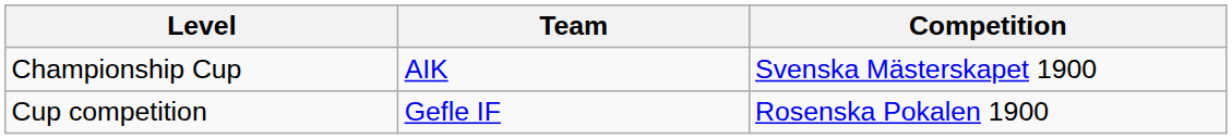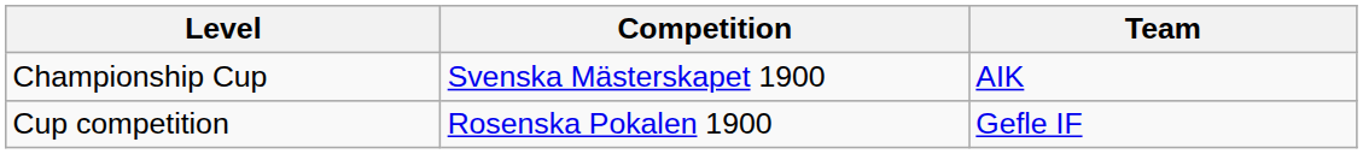columns swapped: Competition <-> Team
